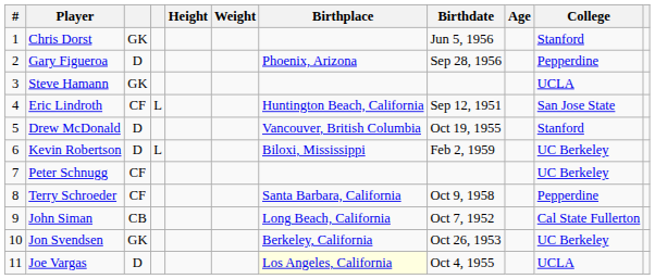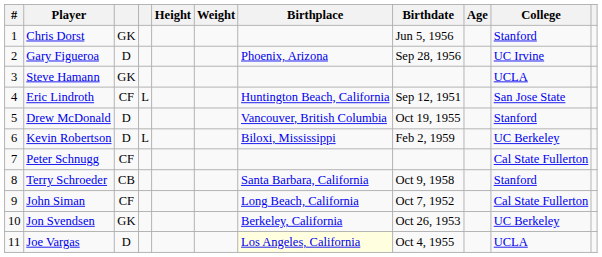Gary Figueroa | College: Pepperdine -> UC Irvine
Peter Schnugg | College: UC Berkeley -> Cal State Fullerton
Terry Schroeder | column 3: CF -> CB
Terry Schroeder | College: Pepperdine -> Stanford
John Siman | column 3: CB -> CF
